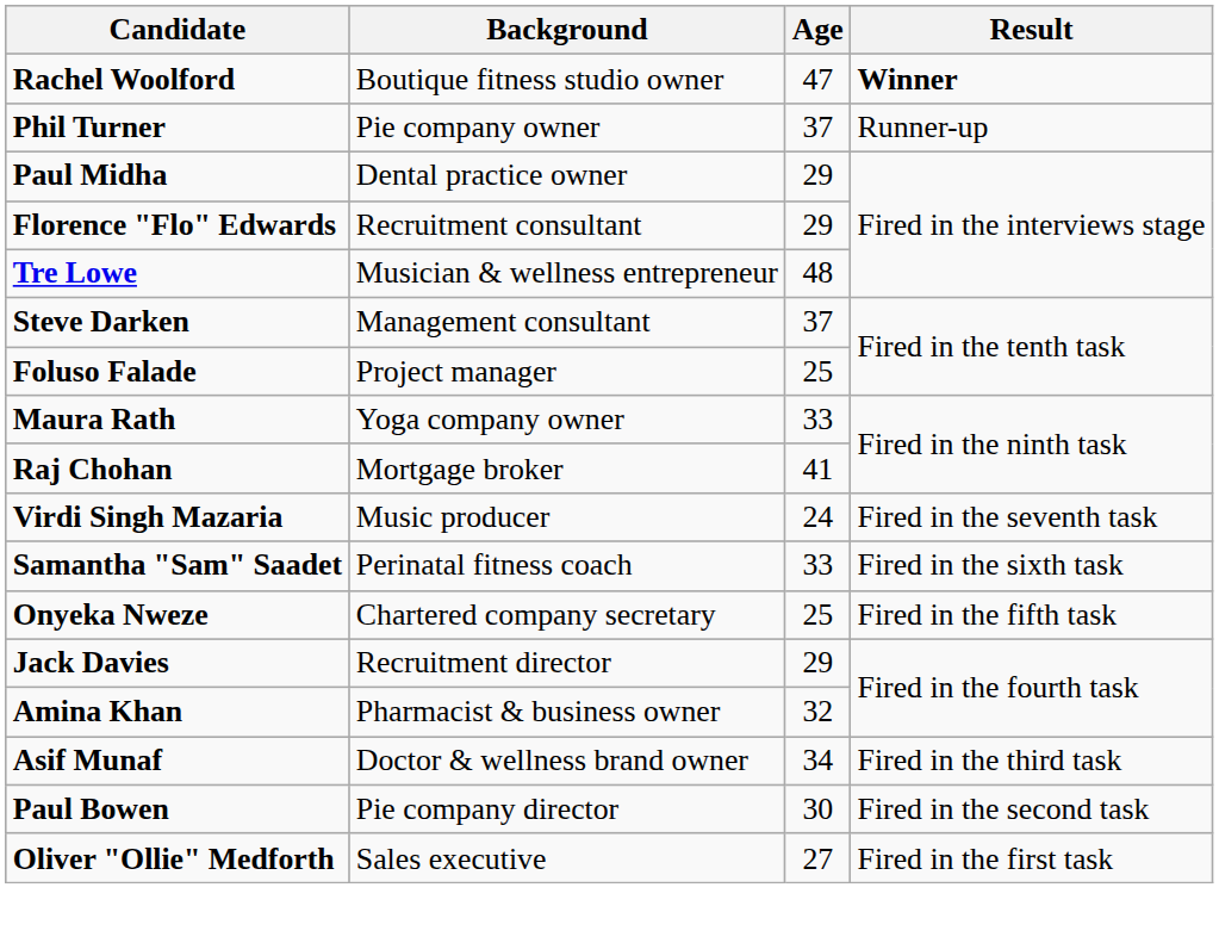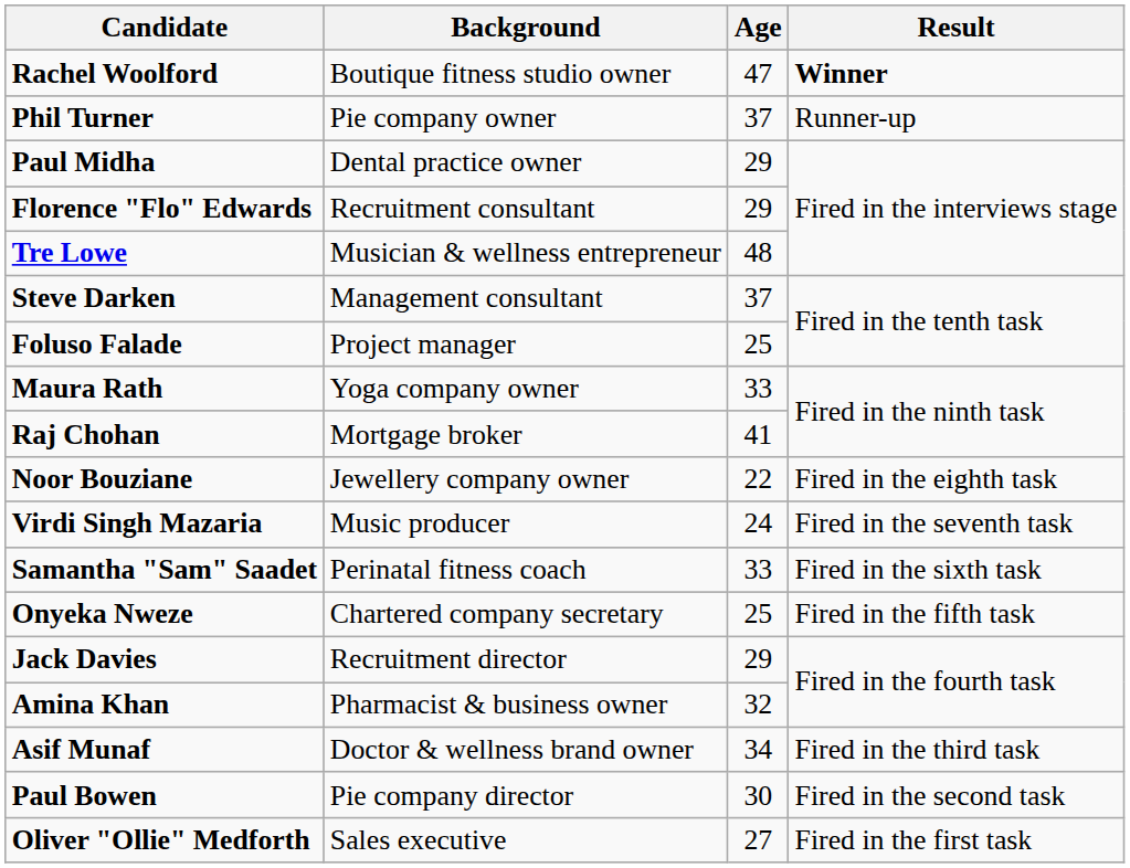+ row: Noor Bouziane | Jewellery company owner | 22 | Fired in the eighth task
